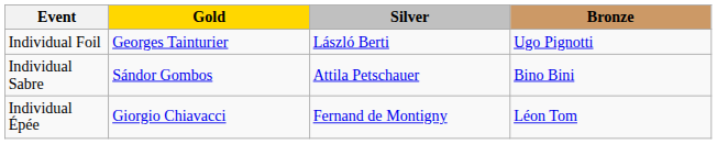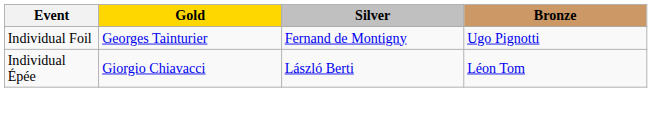Individual Foil | Silver: László Berti -> Fernand de Montigny
- row: Individual Sabre | Sándor Gombos | Attila Petschauer | Bino Bini
Individual Épée | Silver: Fernand de Montigny -> László Berti
